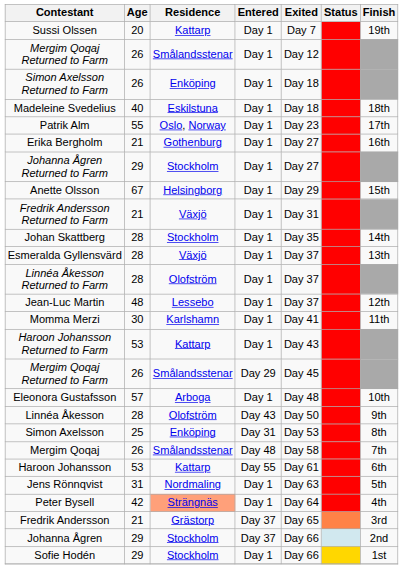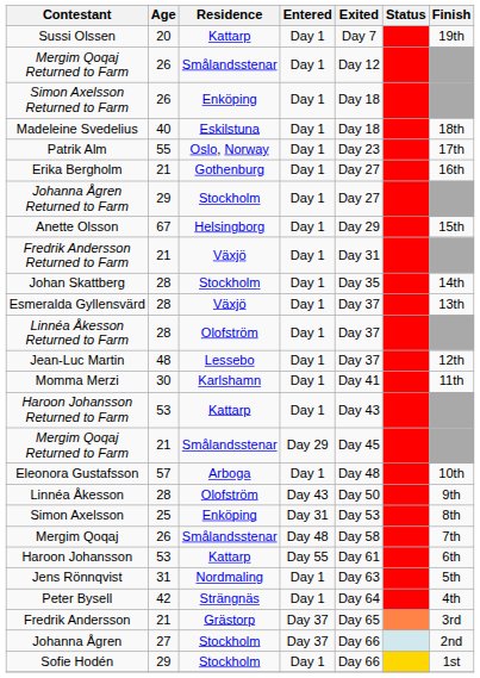Mergim Qoqaj Returned to Farm / Day 29 | Age: 26 -> 21
Peter Bysell | Residence: lightsalmon background -> no background
Johanna Ågren | Age: 29 -> 27
